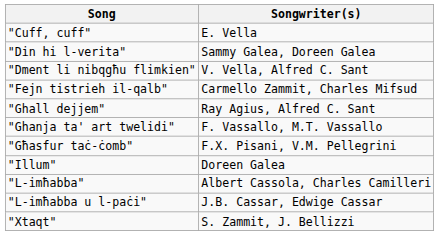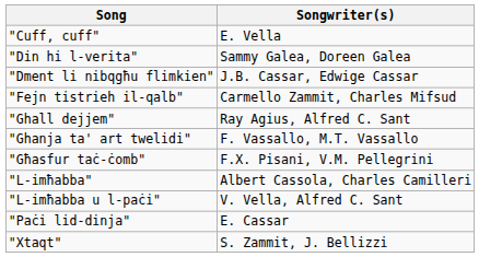"Dment li nibqgħu flimkien" | Songwriter(s): V. Vella, Alfred C. Sant -> J.B. Cassar, Edwige Cassar
- row: "Illum" | Doreen Galea
"L-imħabba u l-paċi" | Songwriter(s): J.B. Cassar, Edwige Cassar -> V. Vella, Alfred C. Sant
+ row: "Paċi lid-dinja" | E. Cassar
